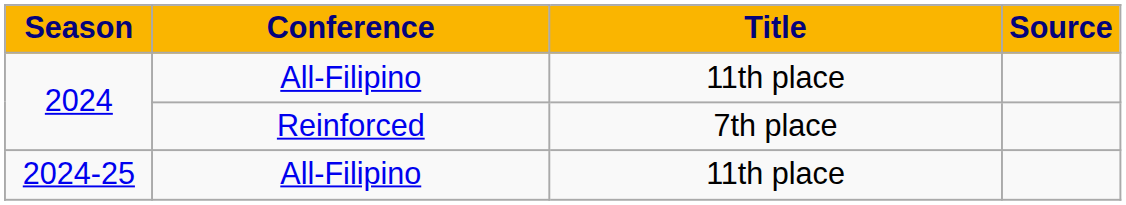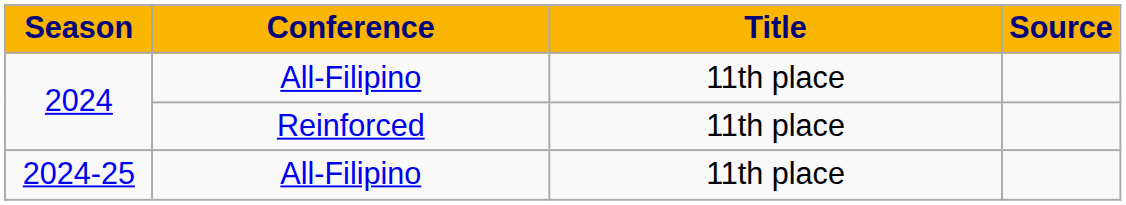2024 / Reinforced | Title: 7th place -> 11th place
